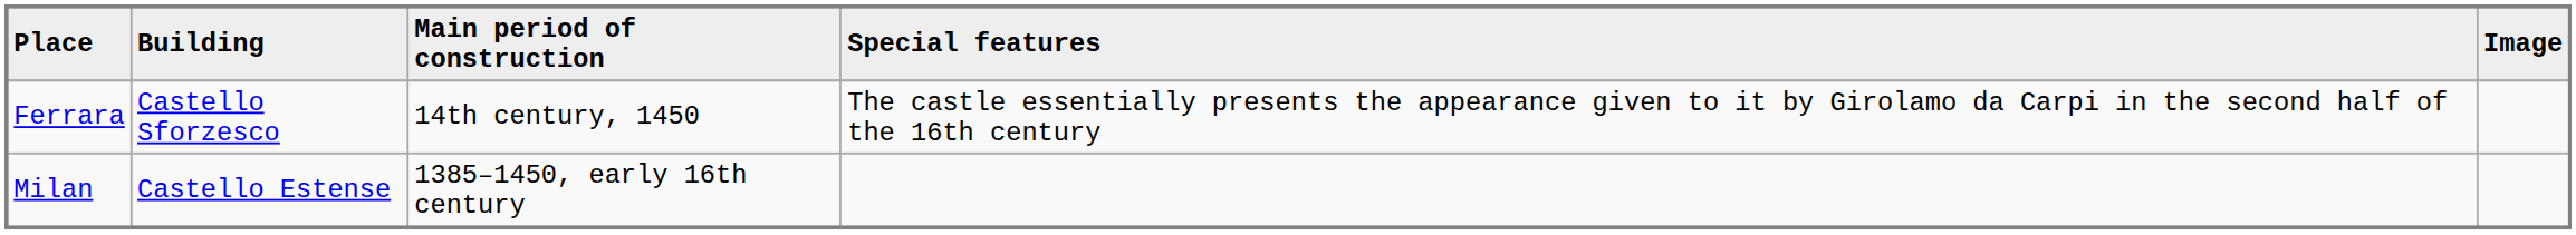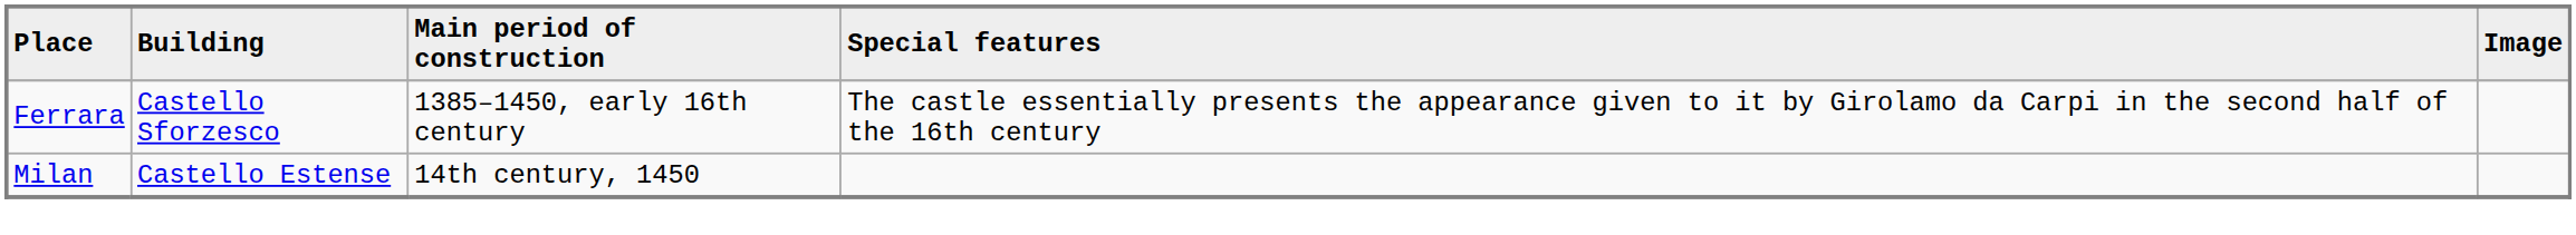Ferrara | Main period of construction: 14th century, 1450 -> 1385–1450, early 16th century
Milan | Main period of construction: 1385–1450, early 16th century -> 14th century, 1450
